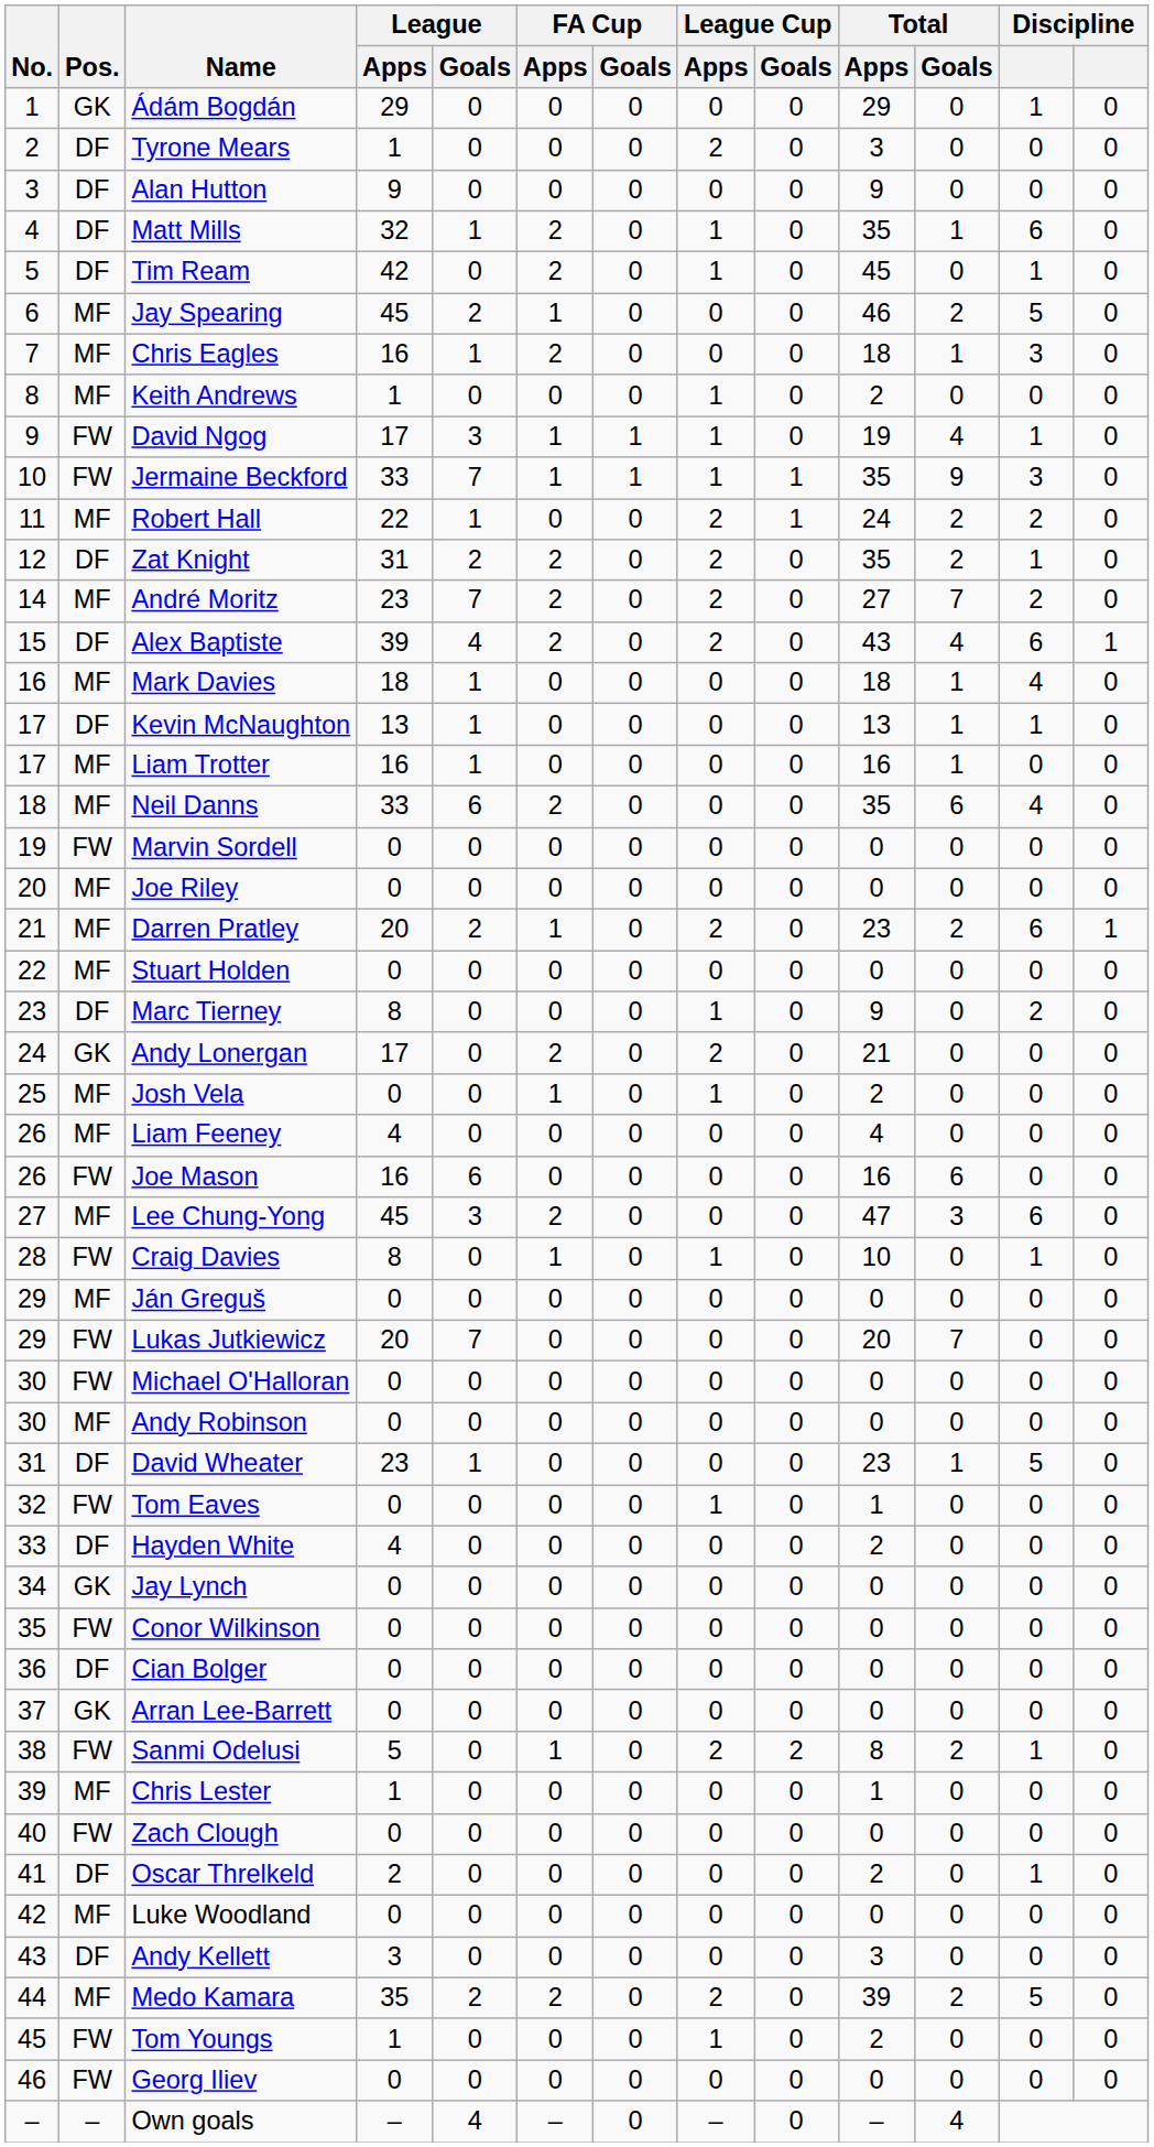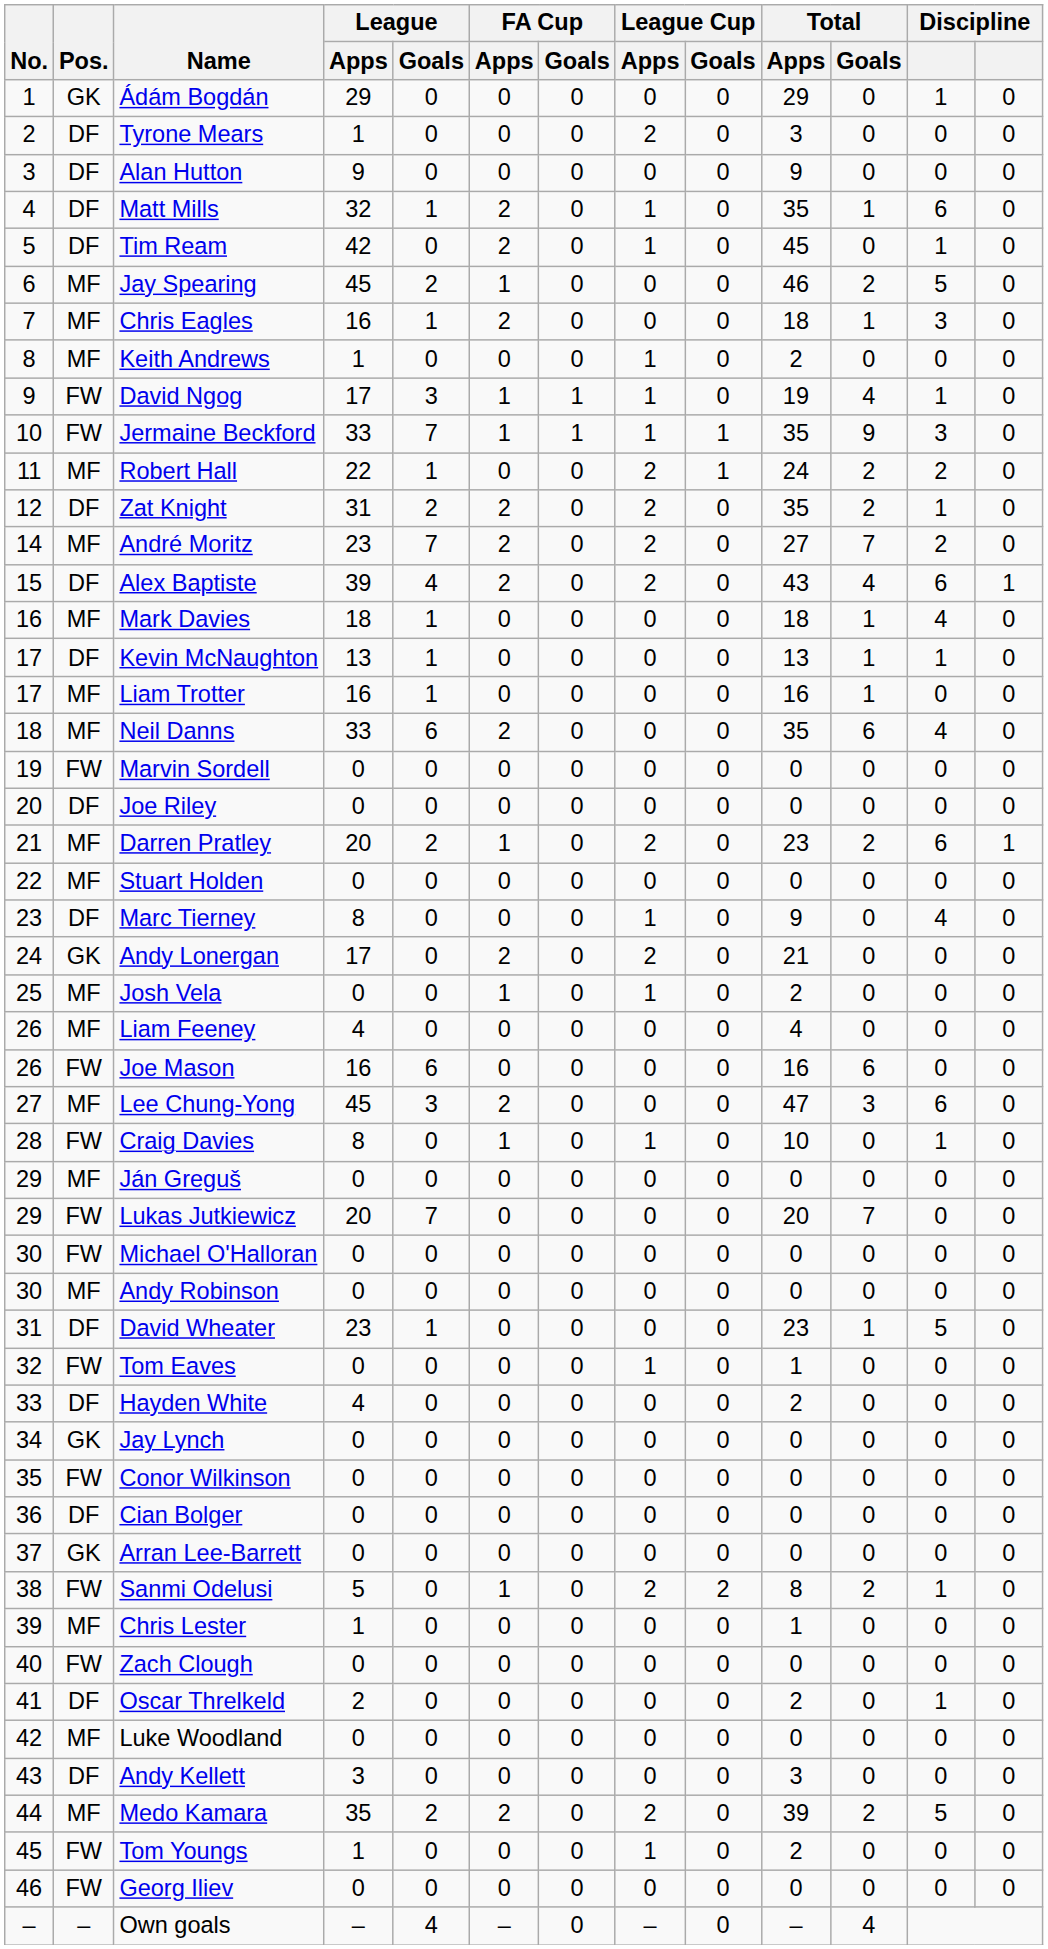Joe Riley | Pos.: MF -> DF
Marc Tierney | column 12: 2 -> 4
